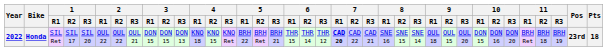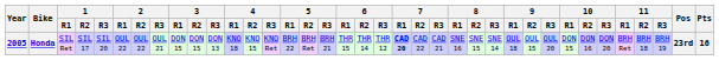Honda | Year: 2022 -> 2005
Honda | Pts: 18 -> 16
